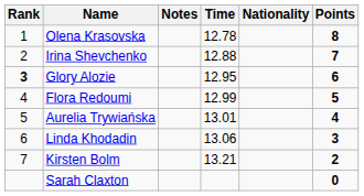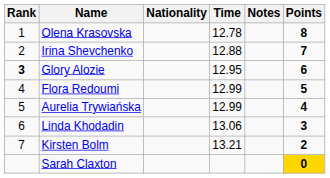columns swapped: Nationality <-> Notes
Aurelia Trywiańska | Time: 13.01 -> 12.99
Sarah Claxton | Points: no background -> gold background
